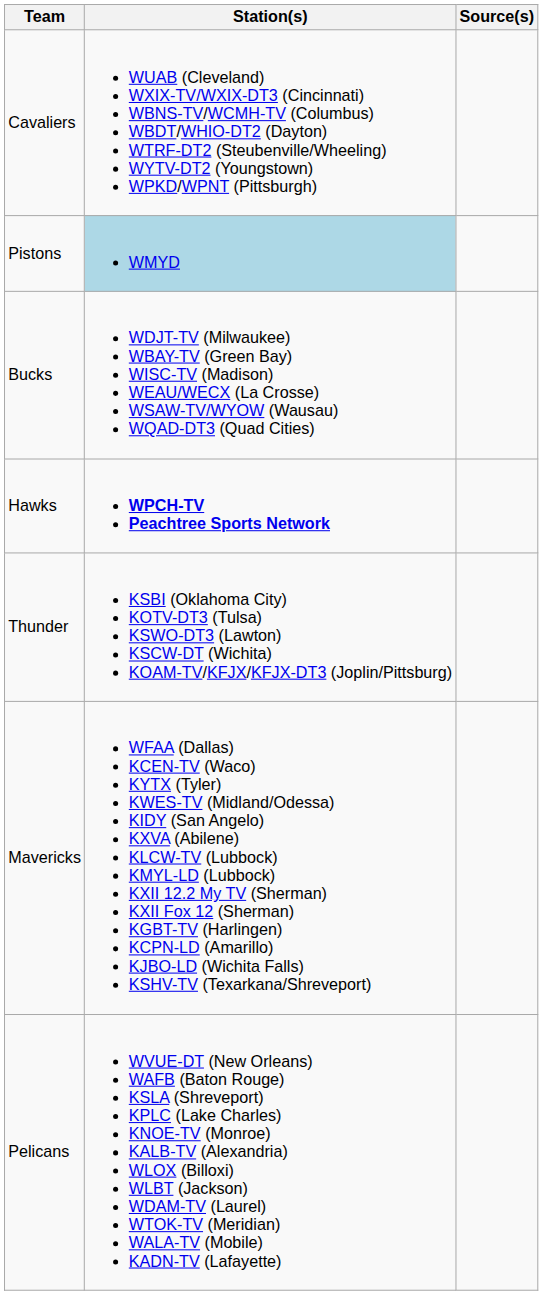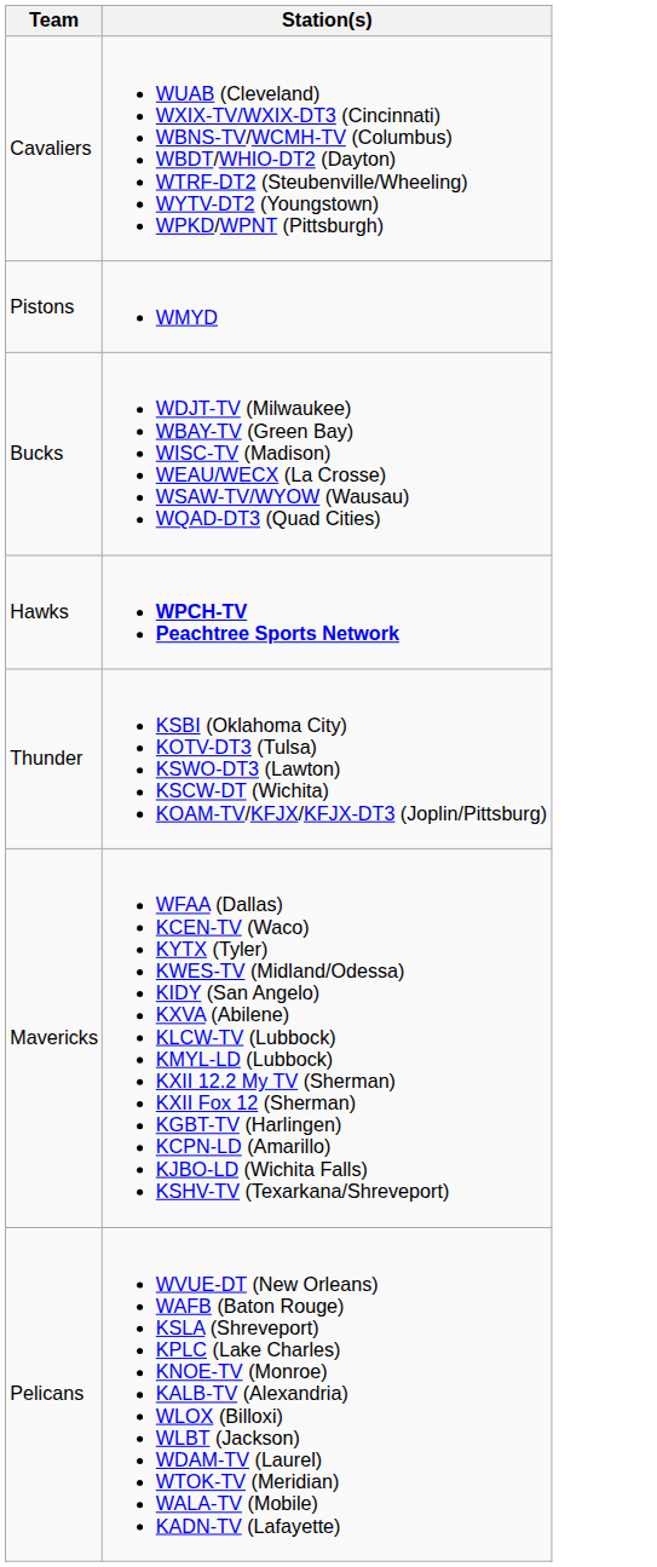- column: Source(s)
Pistons | Station(s): lightblue background -> no background
